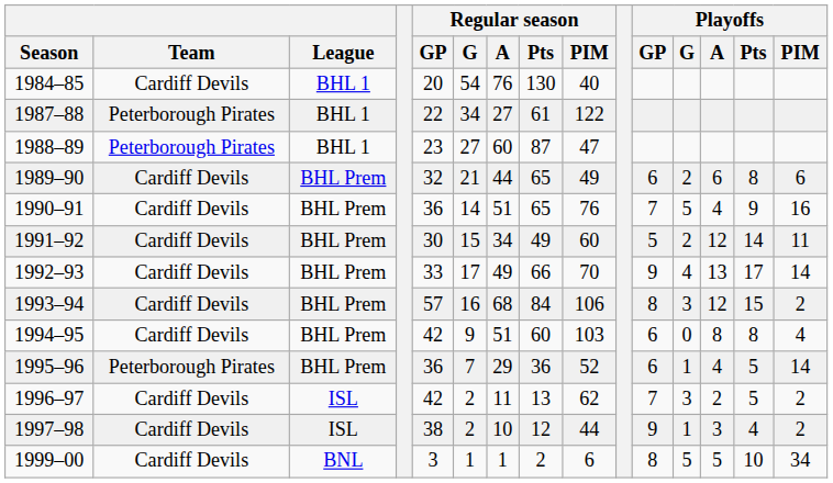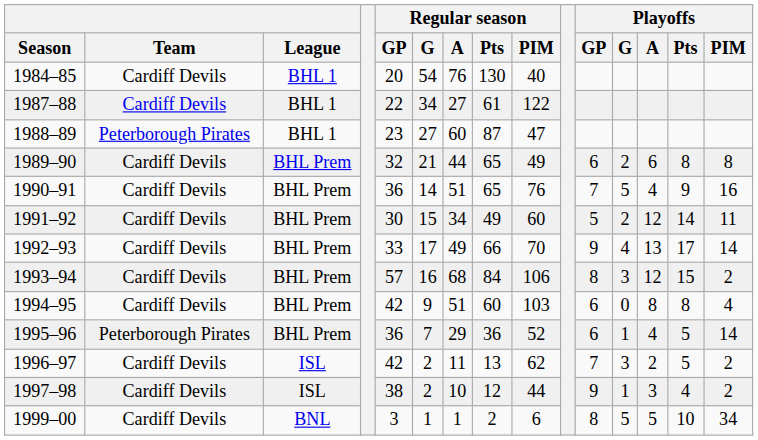1987–88 | Team: Peterborough Pirates -> Cardiff Devils
1989–90 | Playoffs / PIM: 6 -> 8
